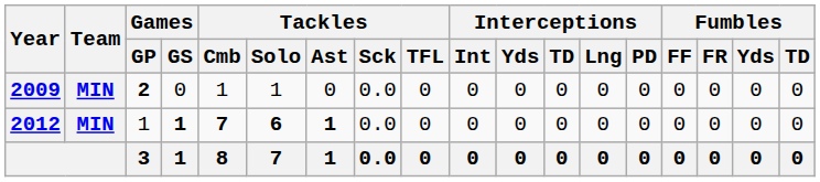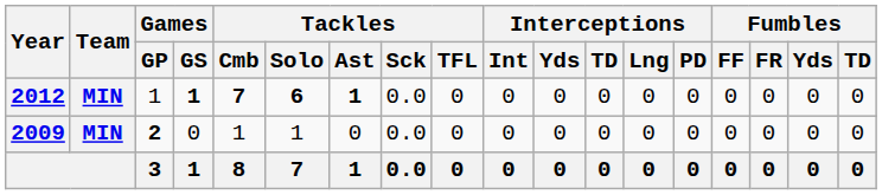rows swapped: 2009 <-> 2012
